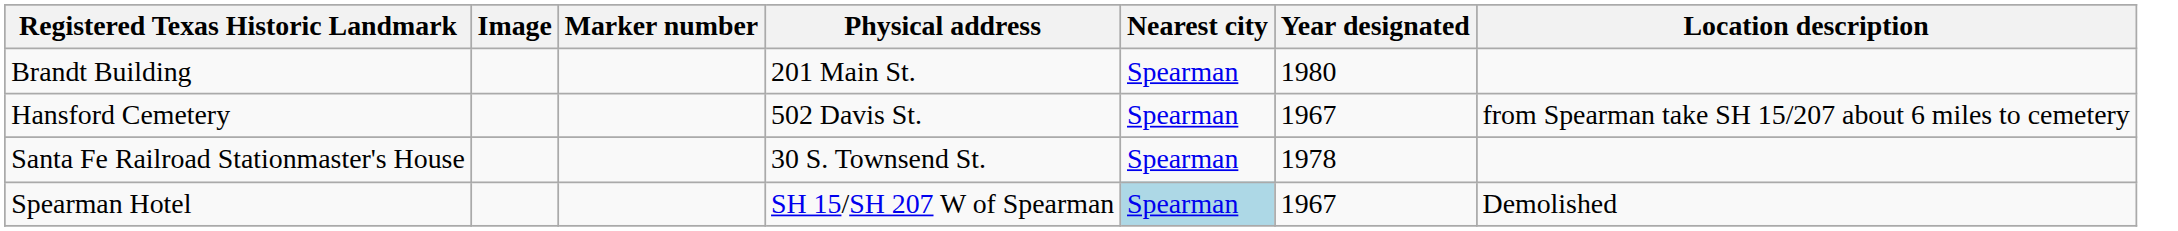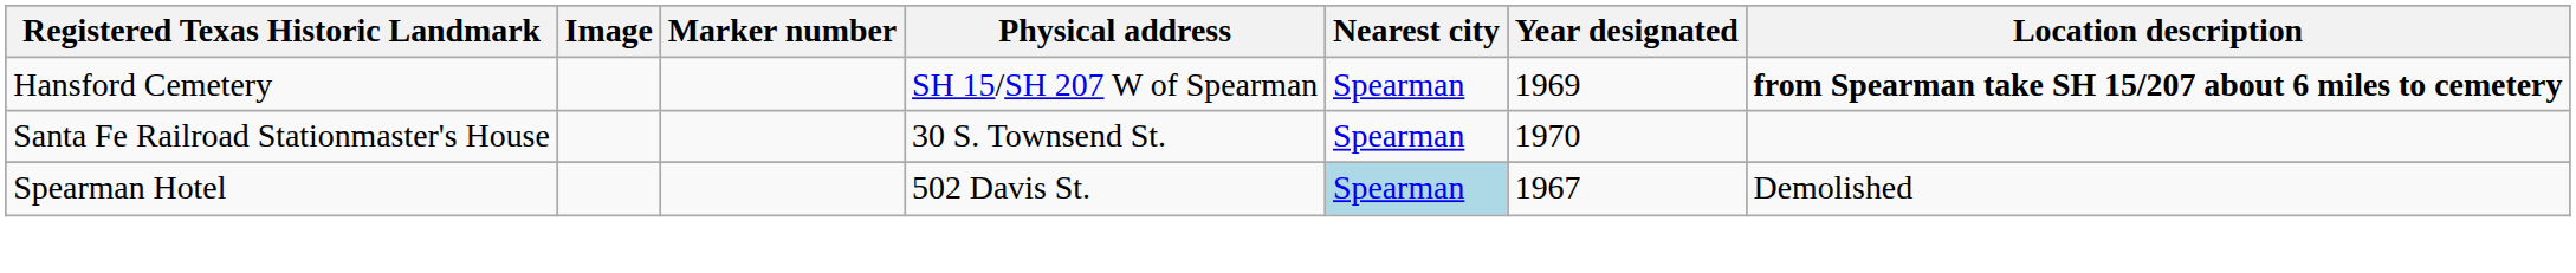- row: Brandt Building | 201 Main St. | Spearman | 1980
Hansford Cemetery | Physical address: 502 Davis St. -> SH 15/SH 207 W of Spearman
Hansford Cemetery | Year designated: 1967 -> 1969
Hansford Cemetery | Location description: normal -> bold
Santa Fe Railroad Stationmaster's House | Year designated: 1978 -> 1970
Spearman Hotel | Physical address: SH 15/SH 207 W of Spearman -> 502 Davis St.
